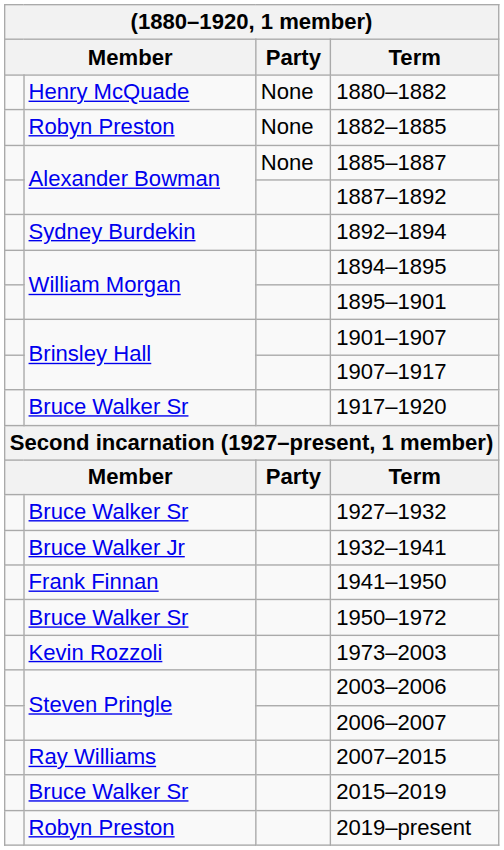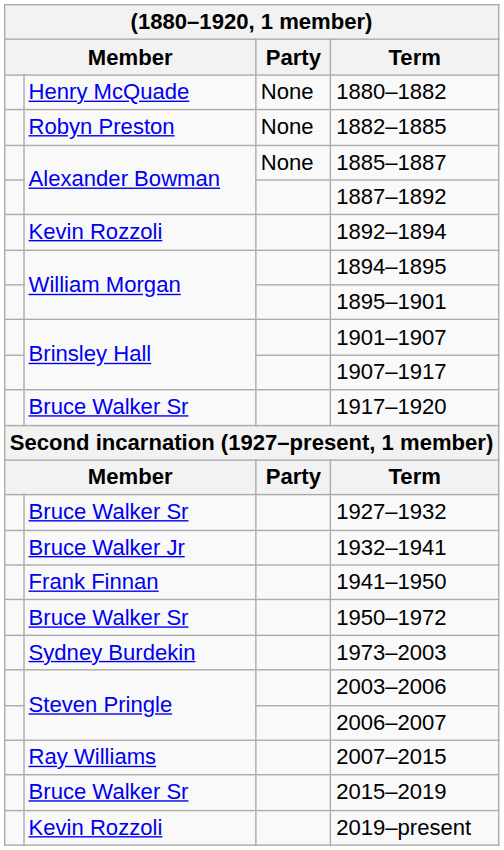1892–1894 | column 2: Sydney Burdekin -> Kevin Rozzoli
1973–2003 | column 2: Kevin Rozzoli -> Sydney Burdekin
2019–present | column 2: Robyn Preston -> Kevin Rozzoli
